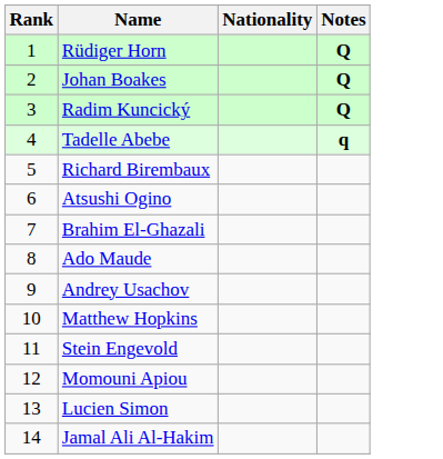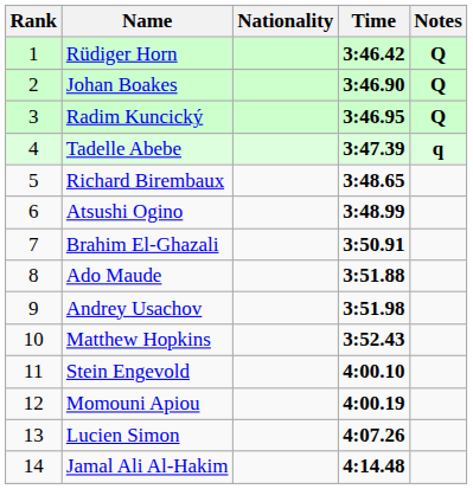+ column: Time | 3:46.42 | 3:46.90 | 3:46.95 | 3:47.39 | 3:48.65 | 3:48.99 | 3:50.91 | 3:51.88 | 3:51.98 | 3:52.43 | 4:00.10 | 4:00.19 | 4:07.26 | 4:14.48
